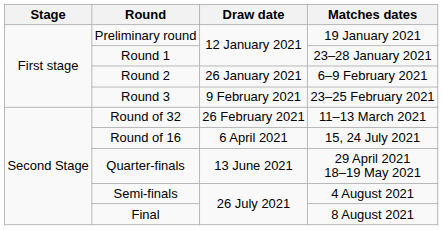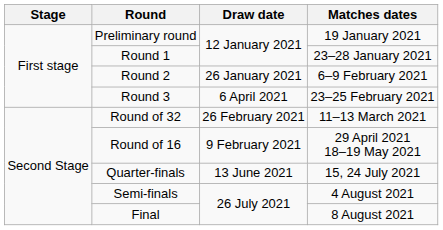Round 3 | Draw date: 9 February 2021 -> 6 April 2021
Round of 16 | Draw date: 6 April 2021 -> 9 February 2021
Round of 16 | Matches dates: 15, 24 July 2021 -> 29 April 2021 18–19 May 2021
Quarter-finals | Matches dates: 29 April 2021 18–19 May 2021 -> 15, 24 July 2021
